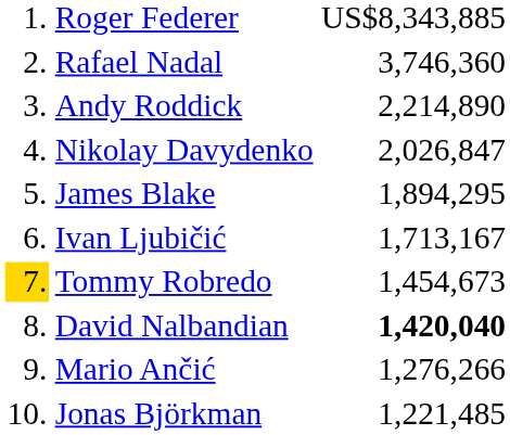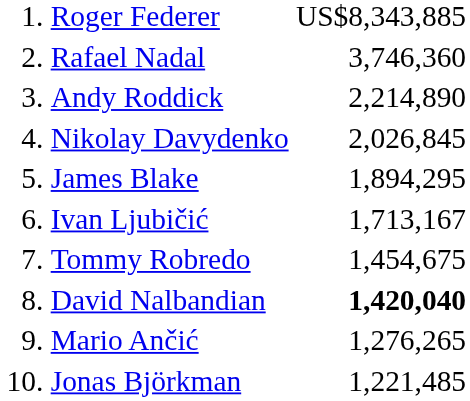Nikolay Davydenko | column 3: 2,026,847 -> 2,026,845
Tommy Robredo | column 1: gold background -> no background
Tommy Robredo | column 3: 1,454,673 -> 1,454,675
Mario Ančić | column 3: 1,276,266 -> 1,276,265
